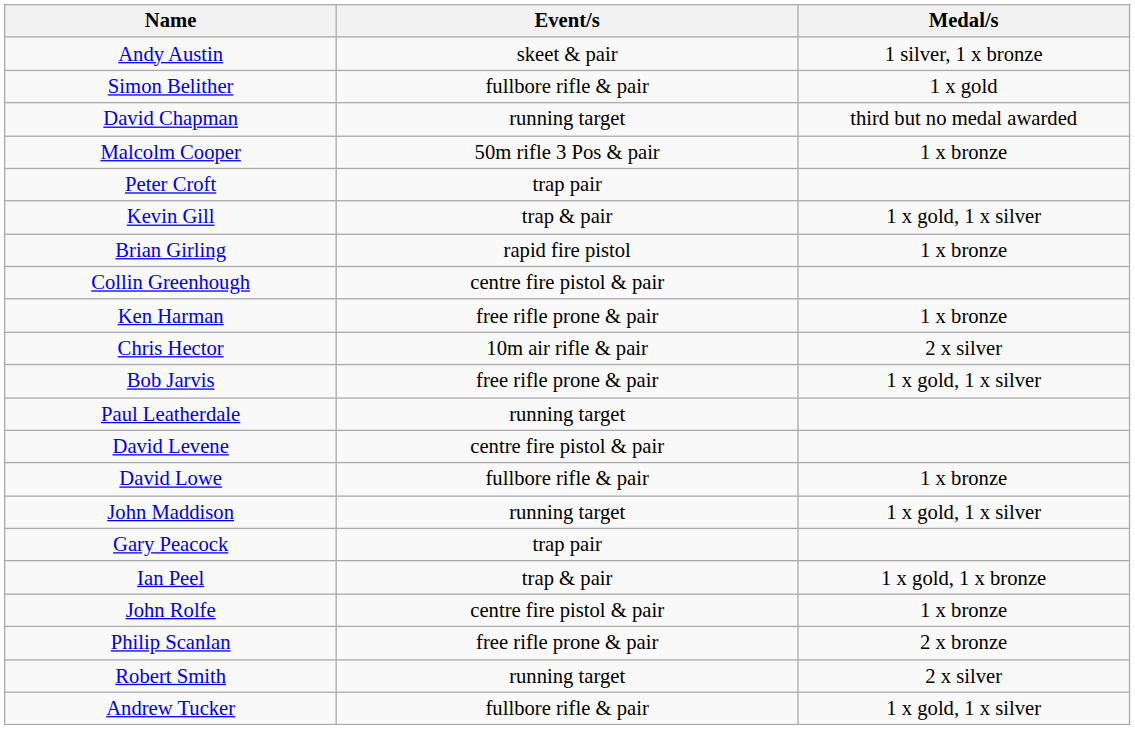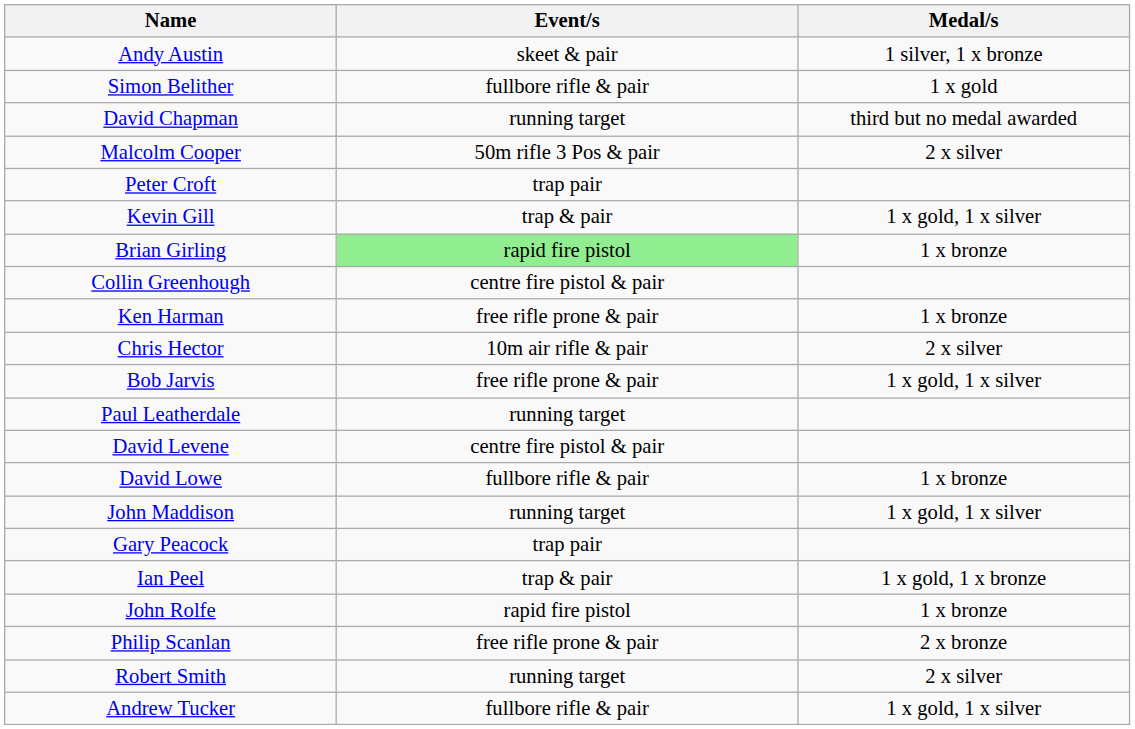Malcolm Cooper | Medal/s: 1 x bronze -> 2 x silver
Brian Girling | Event/s: no background -> lightgreen background
John Rolfe | Event/s: centre fire pistol & pair -> rapid fire pistol
